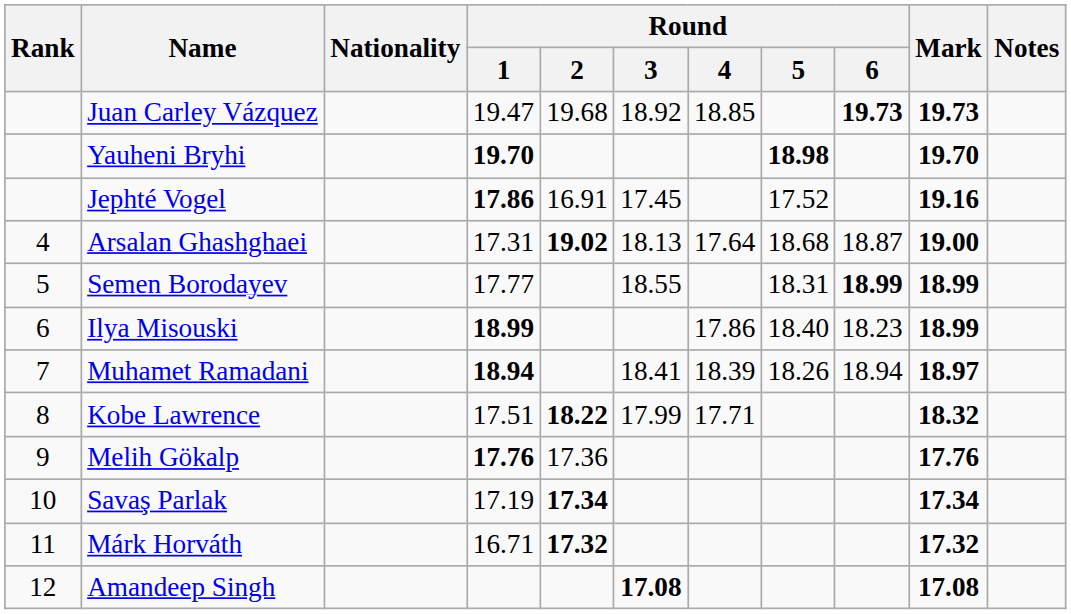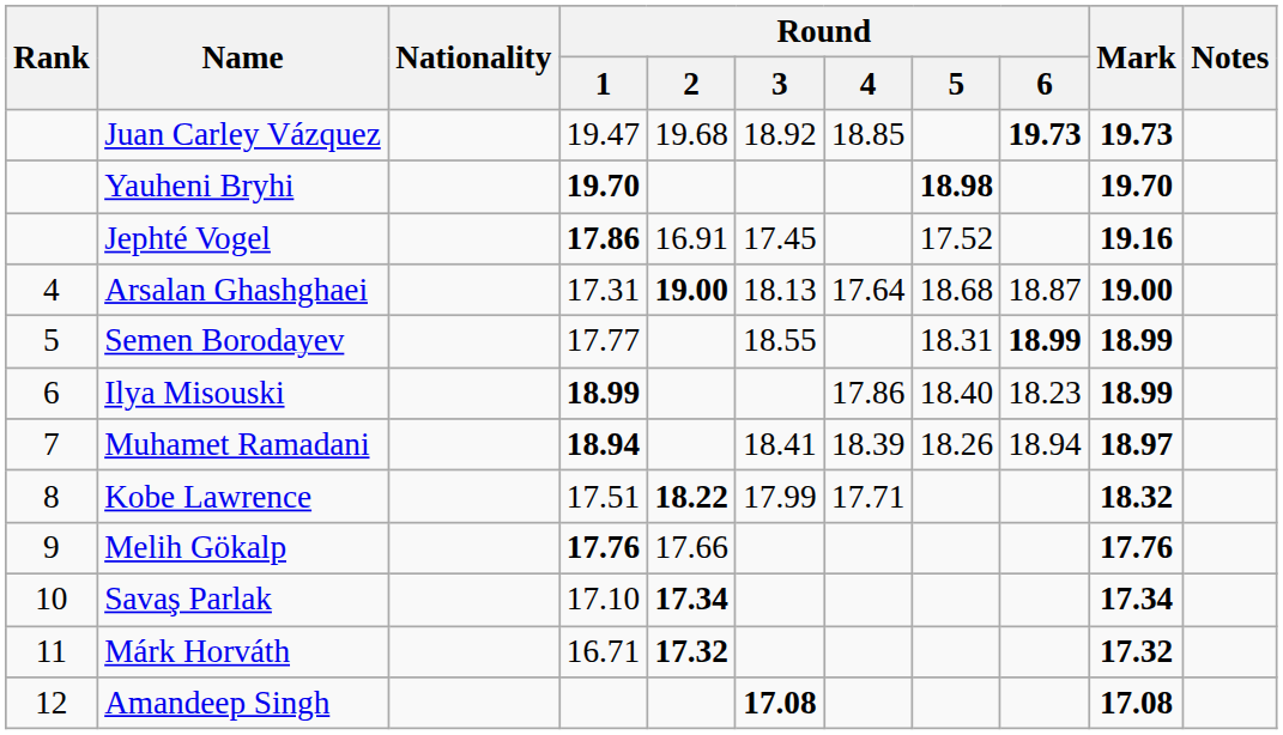Arsalan Ghashghaei | Round / 2: 19.02 -> 19.00
Melih Gökalp | Round / 2: 17.36 -> 17.66
Savaş Parlak | Round / 1: 17.19 -> 17.10
